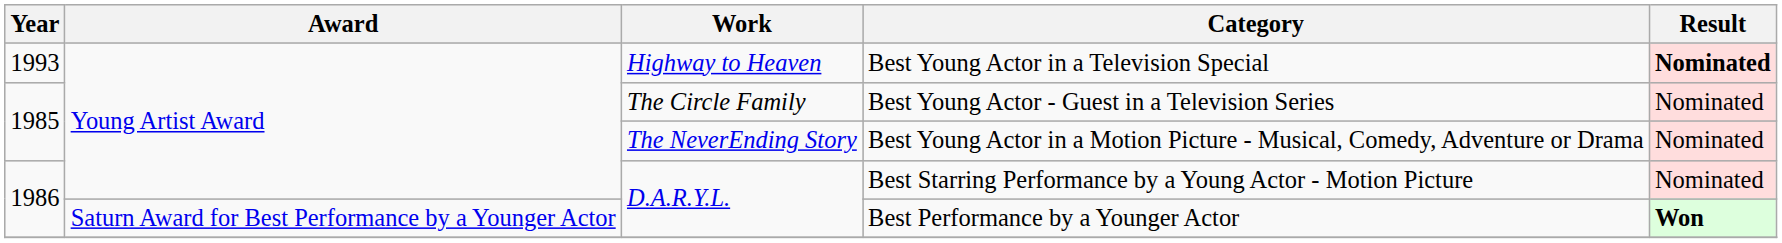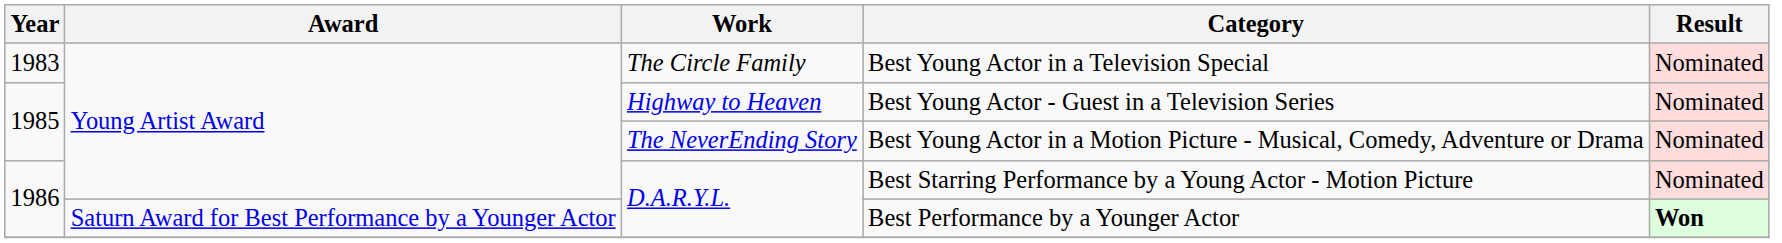Best Young Actor in a Television Special | Year: 1993 -> 1983
Best Young Actor in a Television Special | Work: Highway to Heaven -> The Circle Family
Best Young Actor in a Television Special | Result: bold -> normal
Best Young Actor - Guest in a Television Series | Work: The Circle Family -> Highway to Heaven
